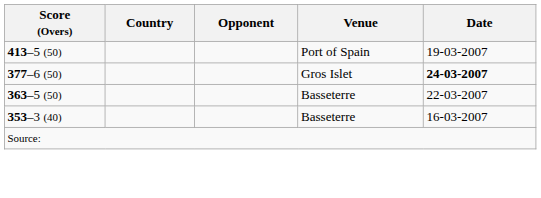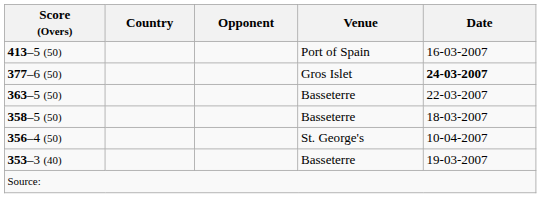413–5 (50) | Date: 19-03-2007 -> 16-03-2007
+ row: 358–5 (50) | Basseterre | 18-03-2007
+ row: 356–4 (50) | St. George's | 10-04-2007
353–3 (40) | Date: 16-03-2007 -> 19-03-2007
